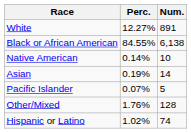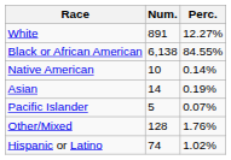columns swapped: Num. <-> Perc.
